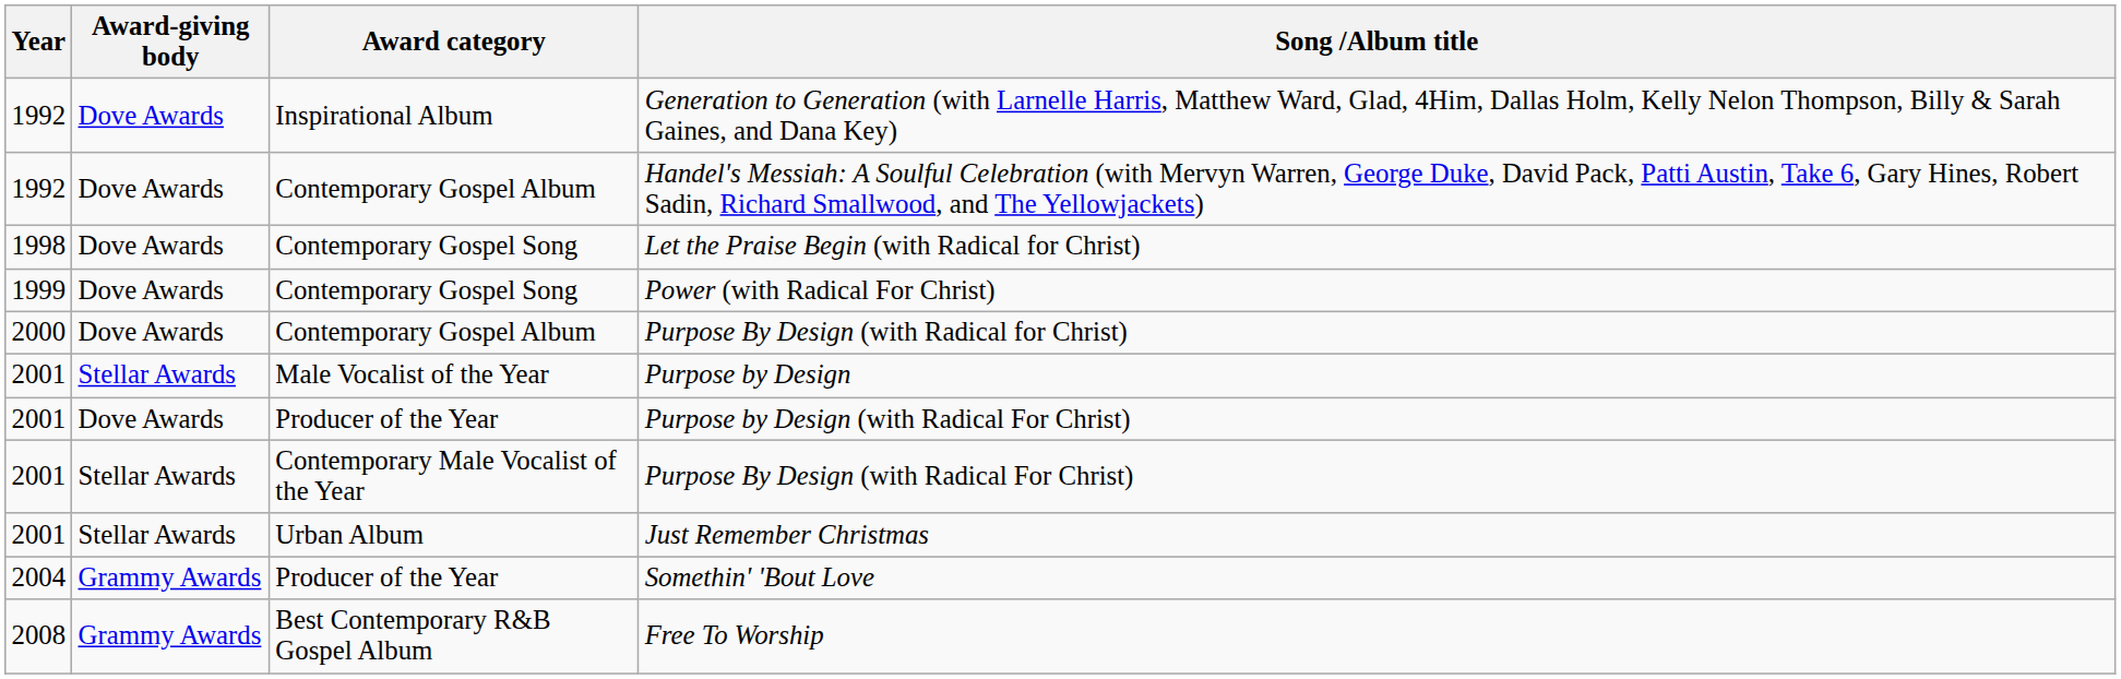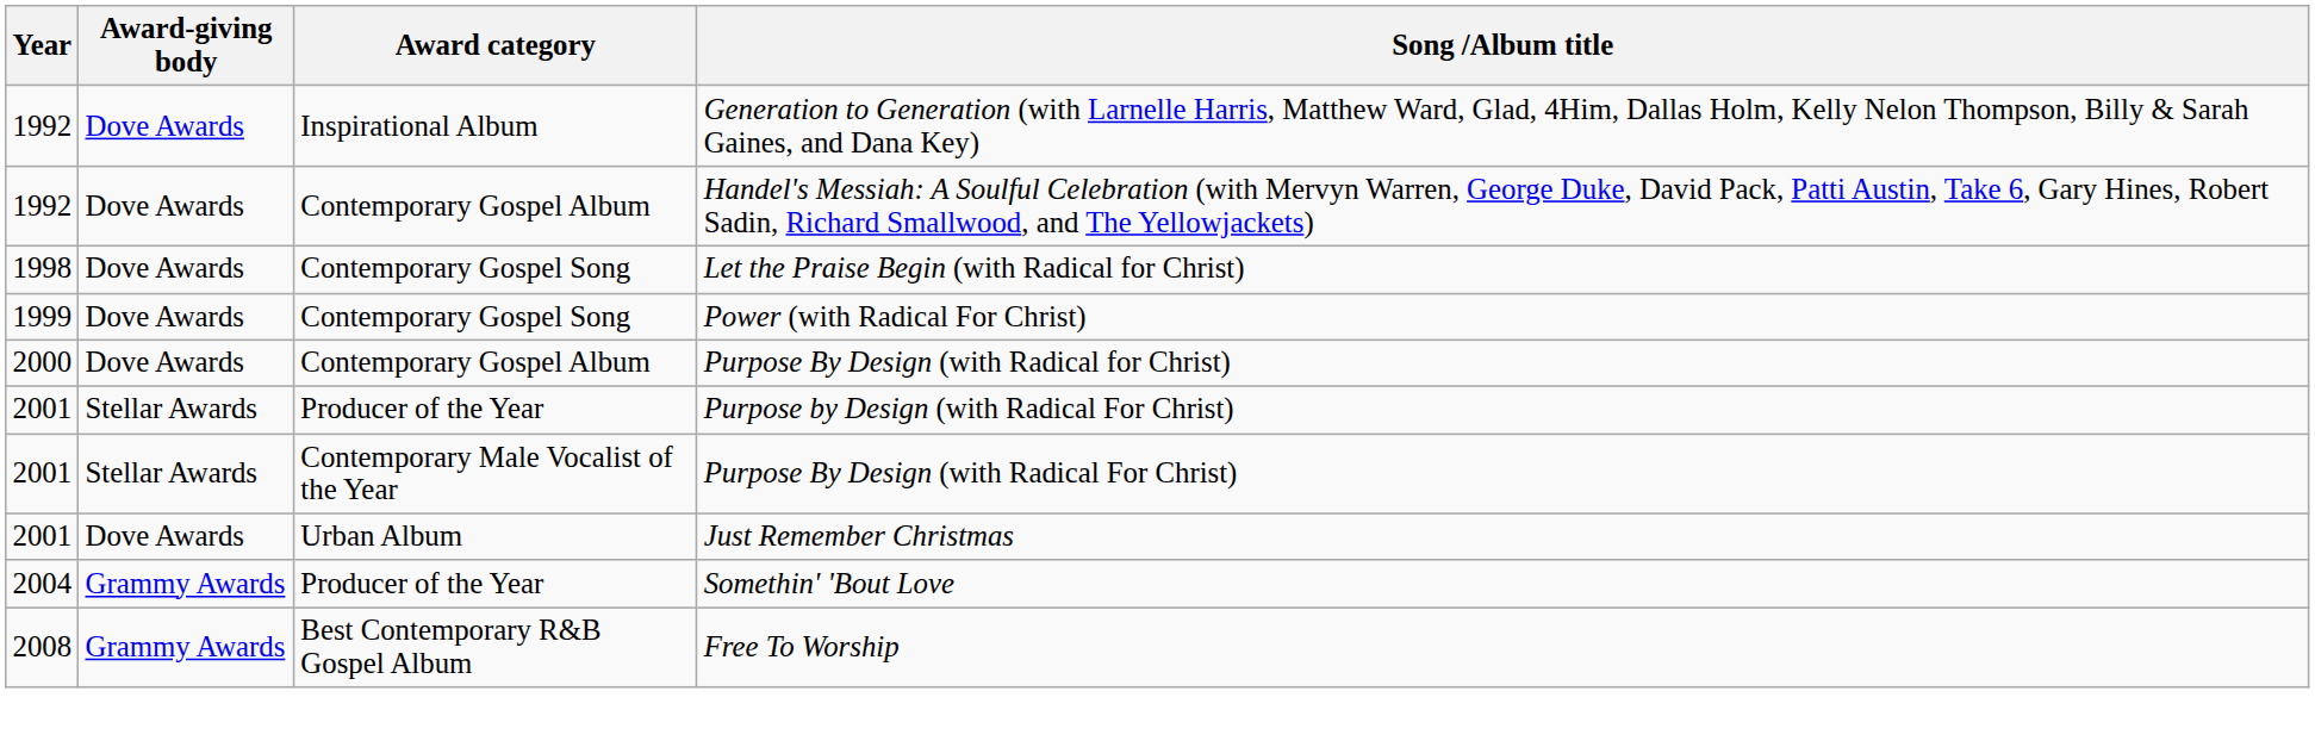- row: 2001 | Stellar Awards | Male Vocalist of the Year | Purpose by Design
Purpose by Design (with Radical For Christ) | Award-giving body: Dove Awards -> Stellar Awards
Just Remember Christmas | Award-giving body: Stellar Awards -> Dove Awards
